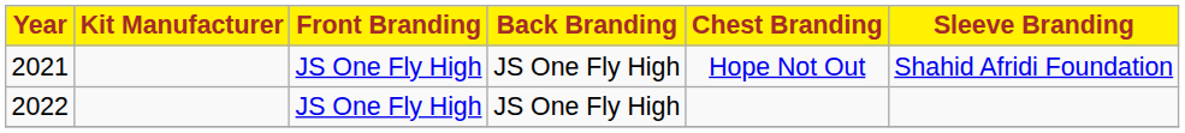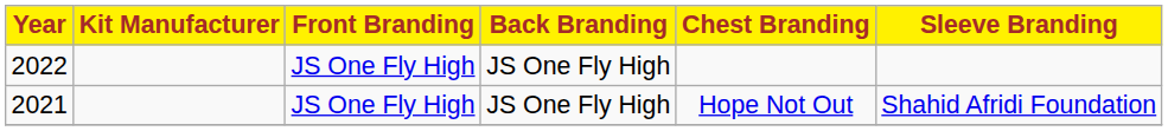rows swapped: 2021 <-> 2022
